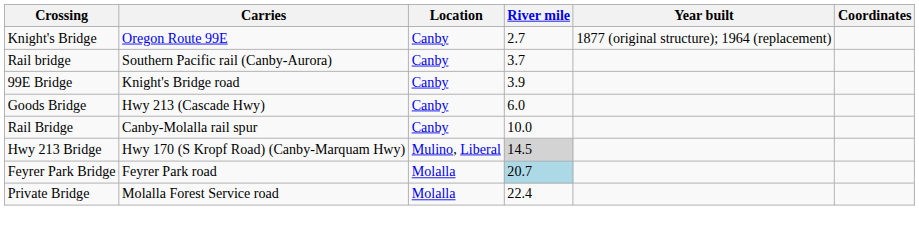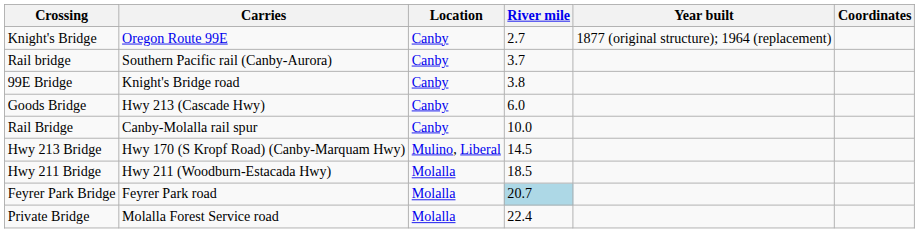99E Bridge | River mile: 3.9 -> 3.8
Hwy 213 Bridge | River mile: lightgrey background -> no background
+ row: Hwy 211 Bridge | Hwy 211 (Woodburn-Estacada Hwy) | Molalla | 18.5
